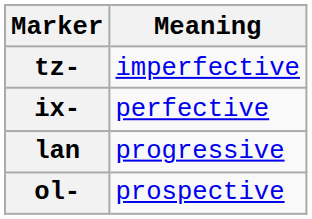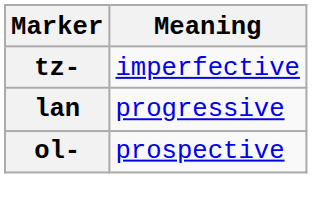- row: ix- | perfective
